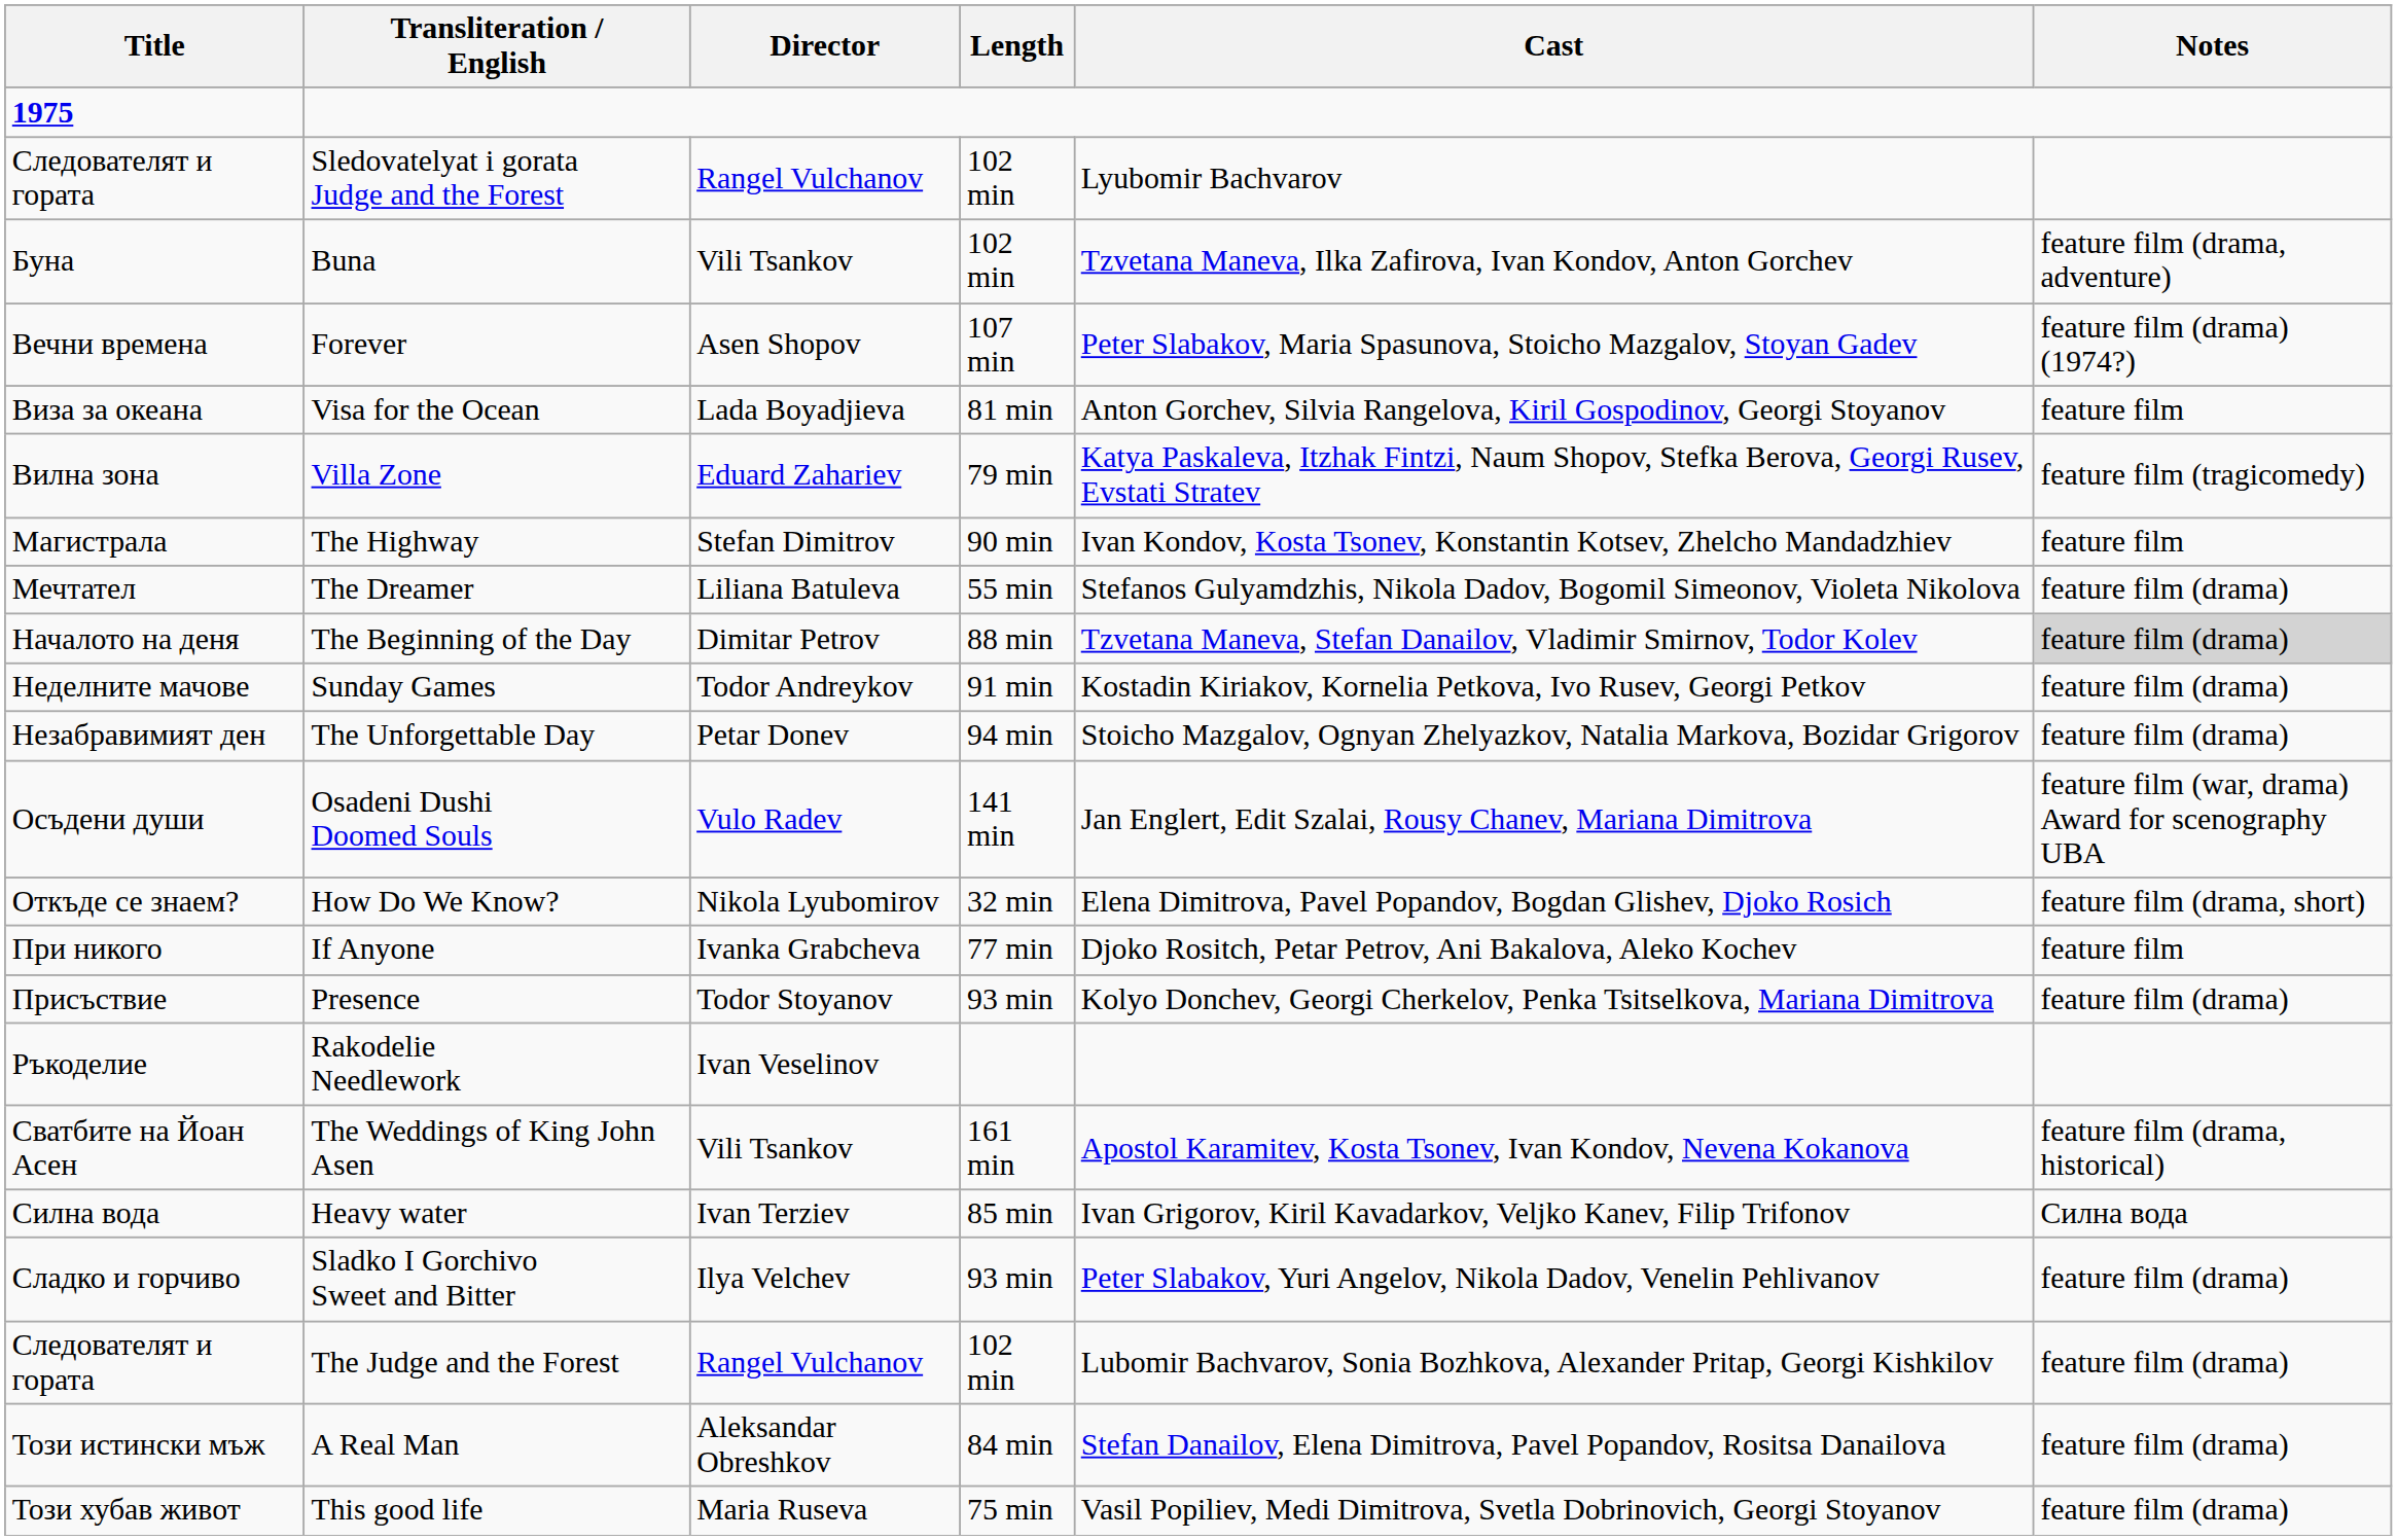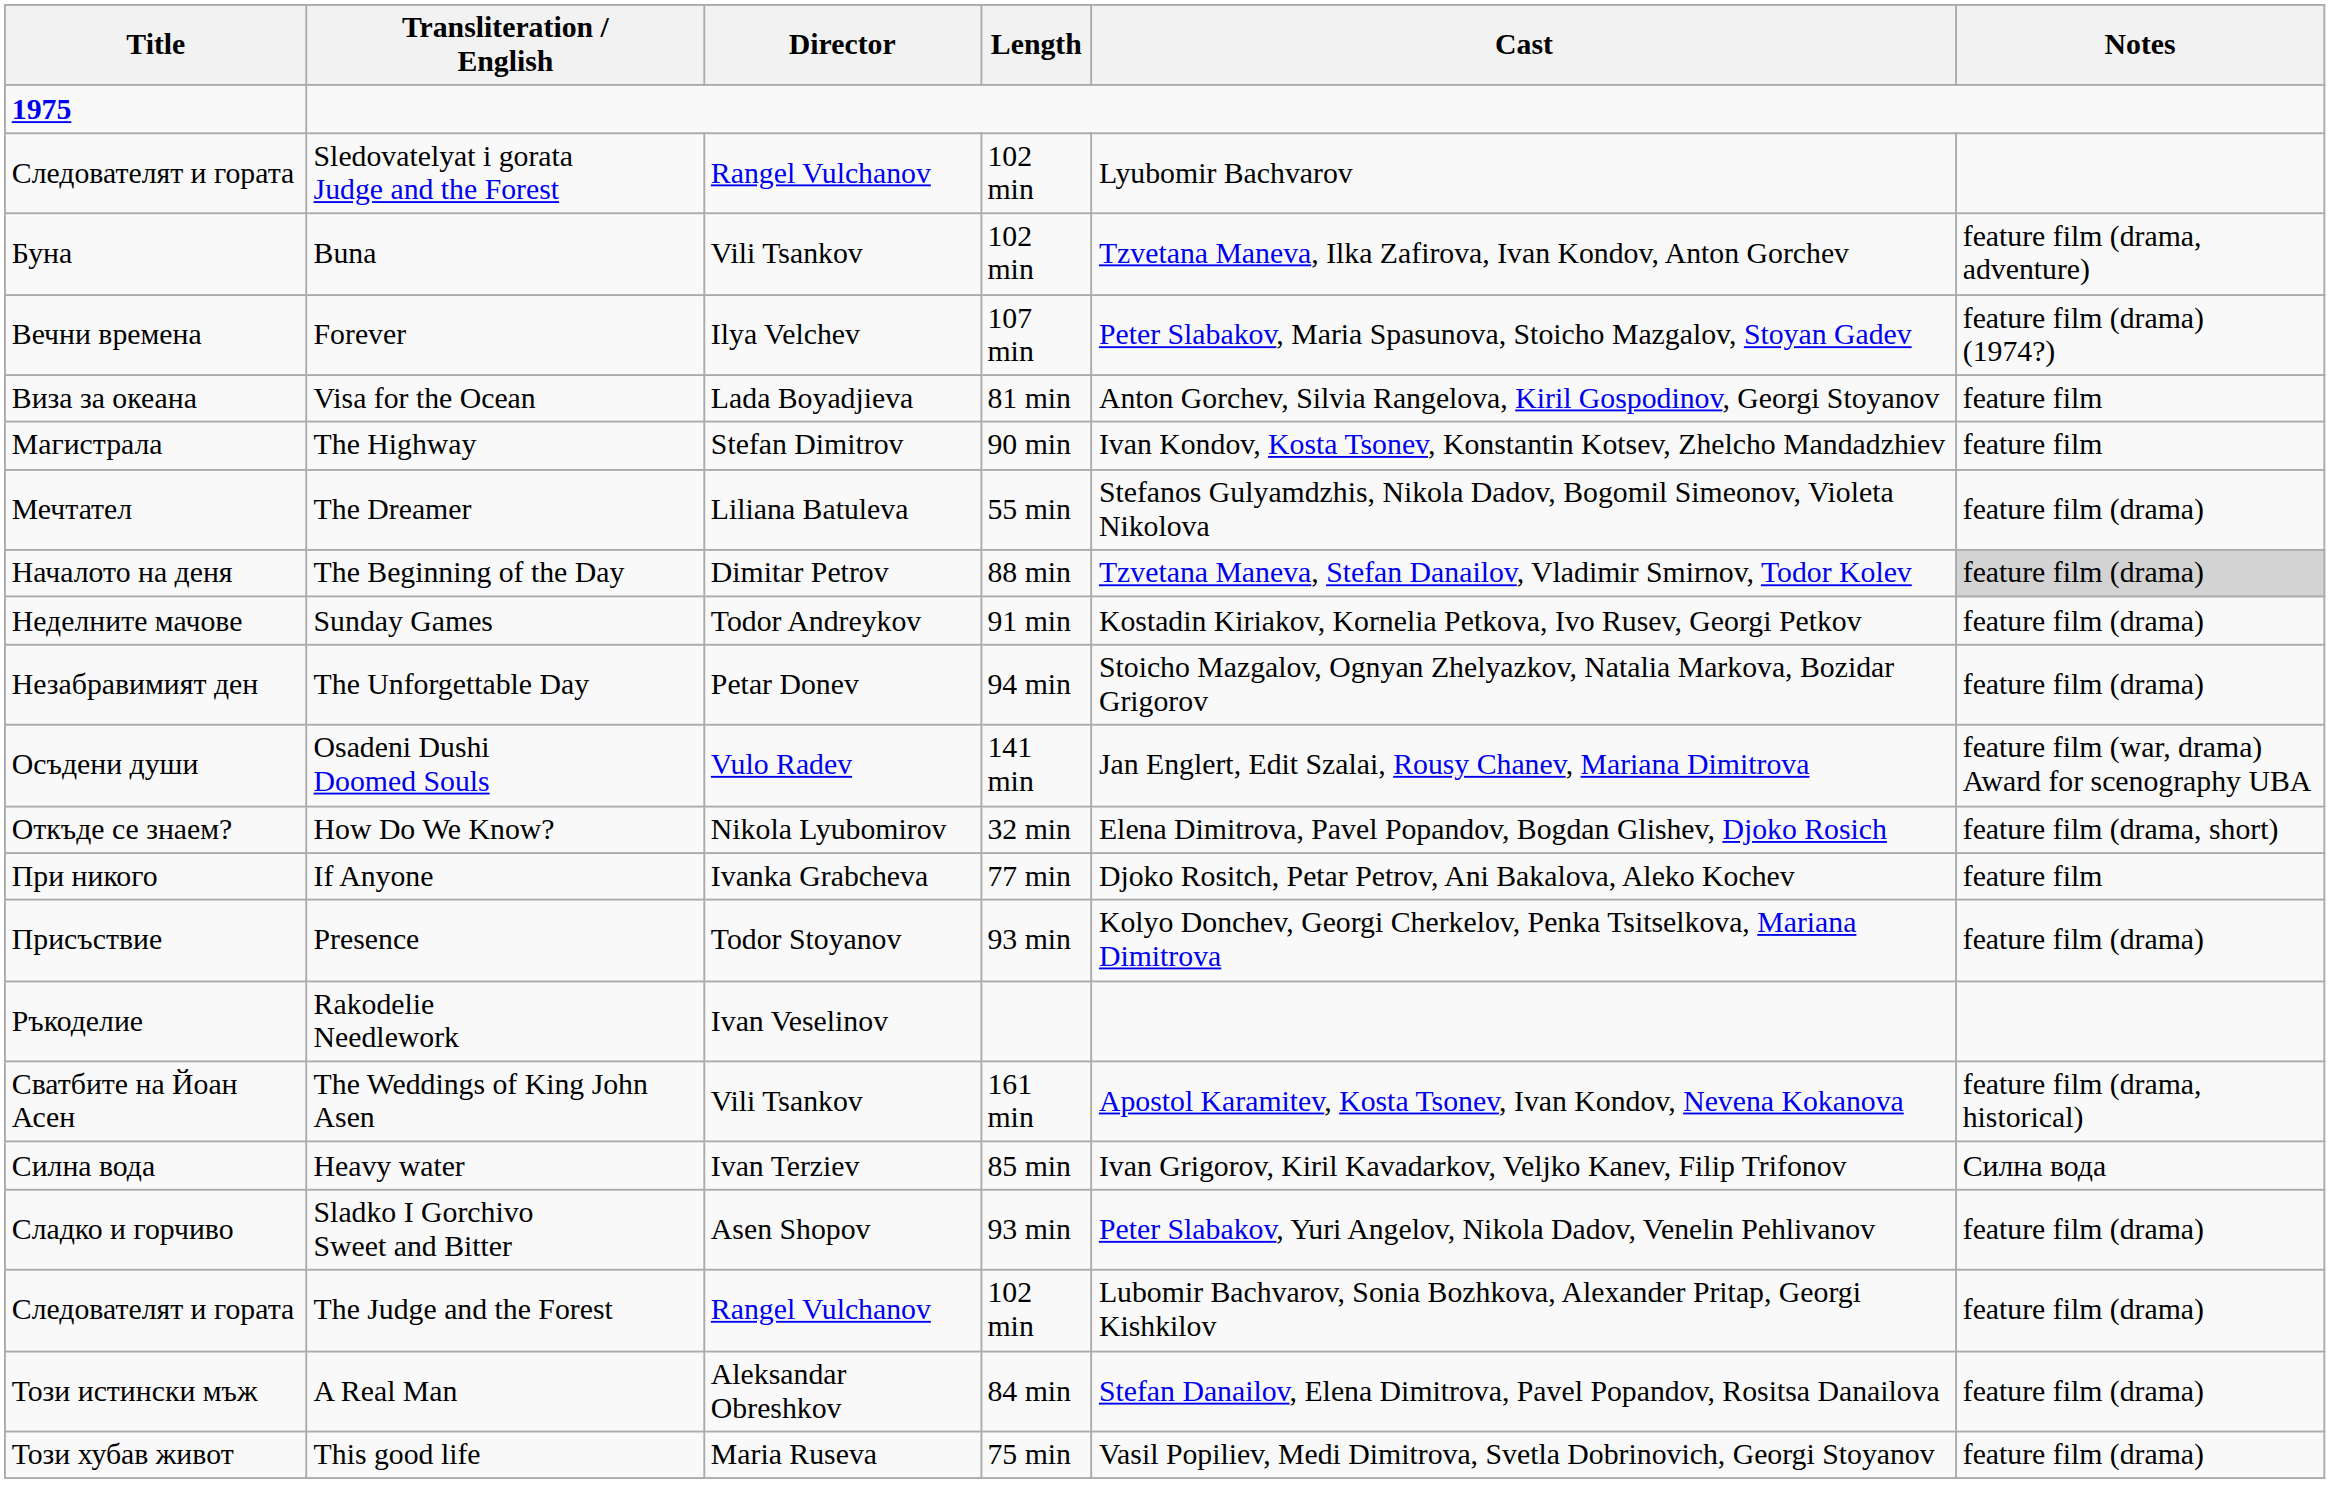Forever | Director: Asen Shopov -> Ilya Velchev
- row: Вилна зона | Villa Zone | Eduard Zahariev | 79 min | Katya Paskaleva, Itzhak Fintzi, Naum Shopov, Stefka Berova, Georgi Rusev, Evstati Stratev | feature film (tragicomedy)
Sladko I Gorchivo Sweet and Bitter | Director: Ilya Velchev -> Asen Shopov
